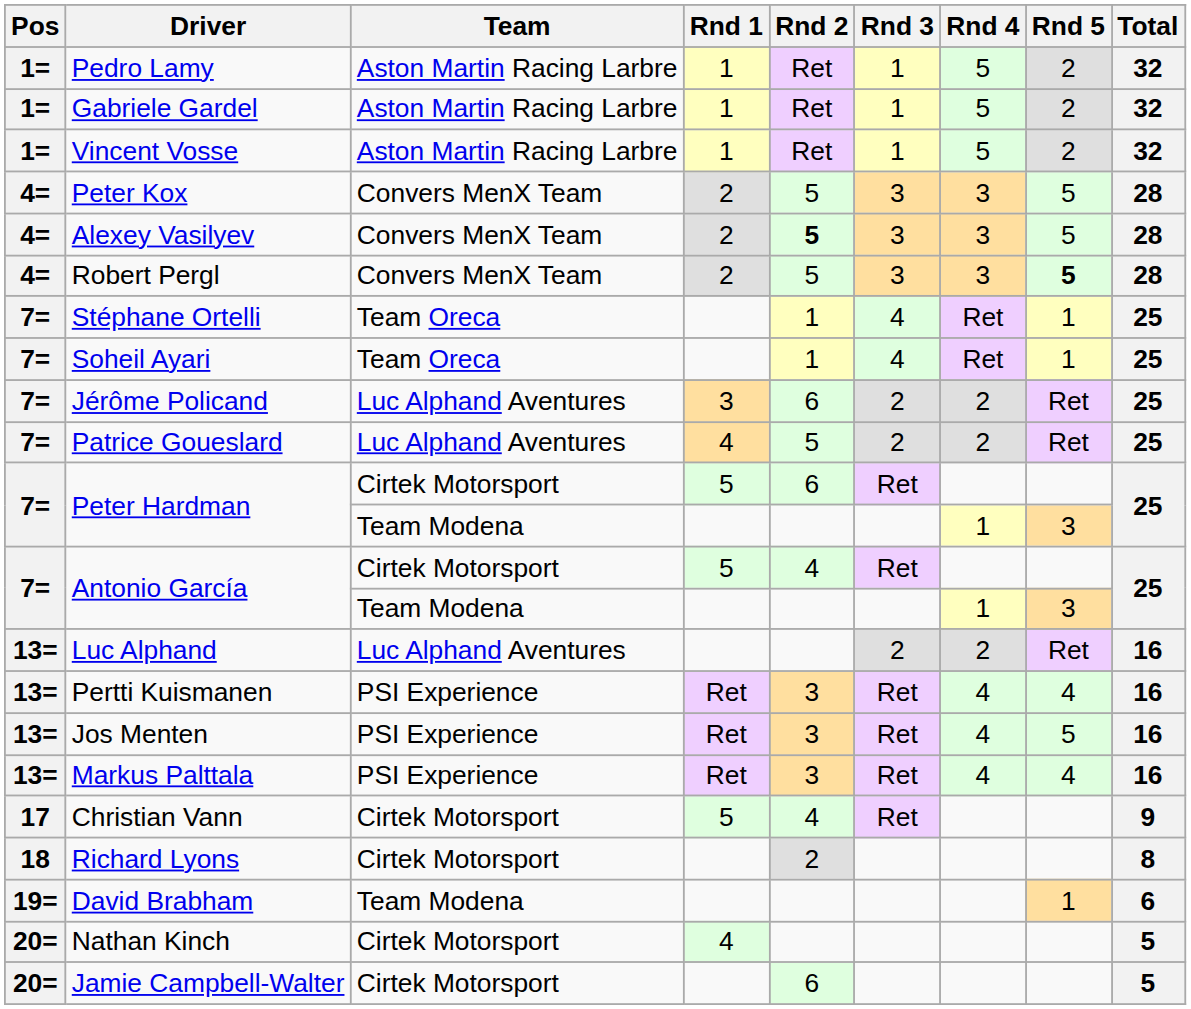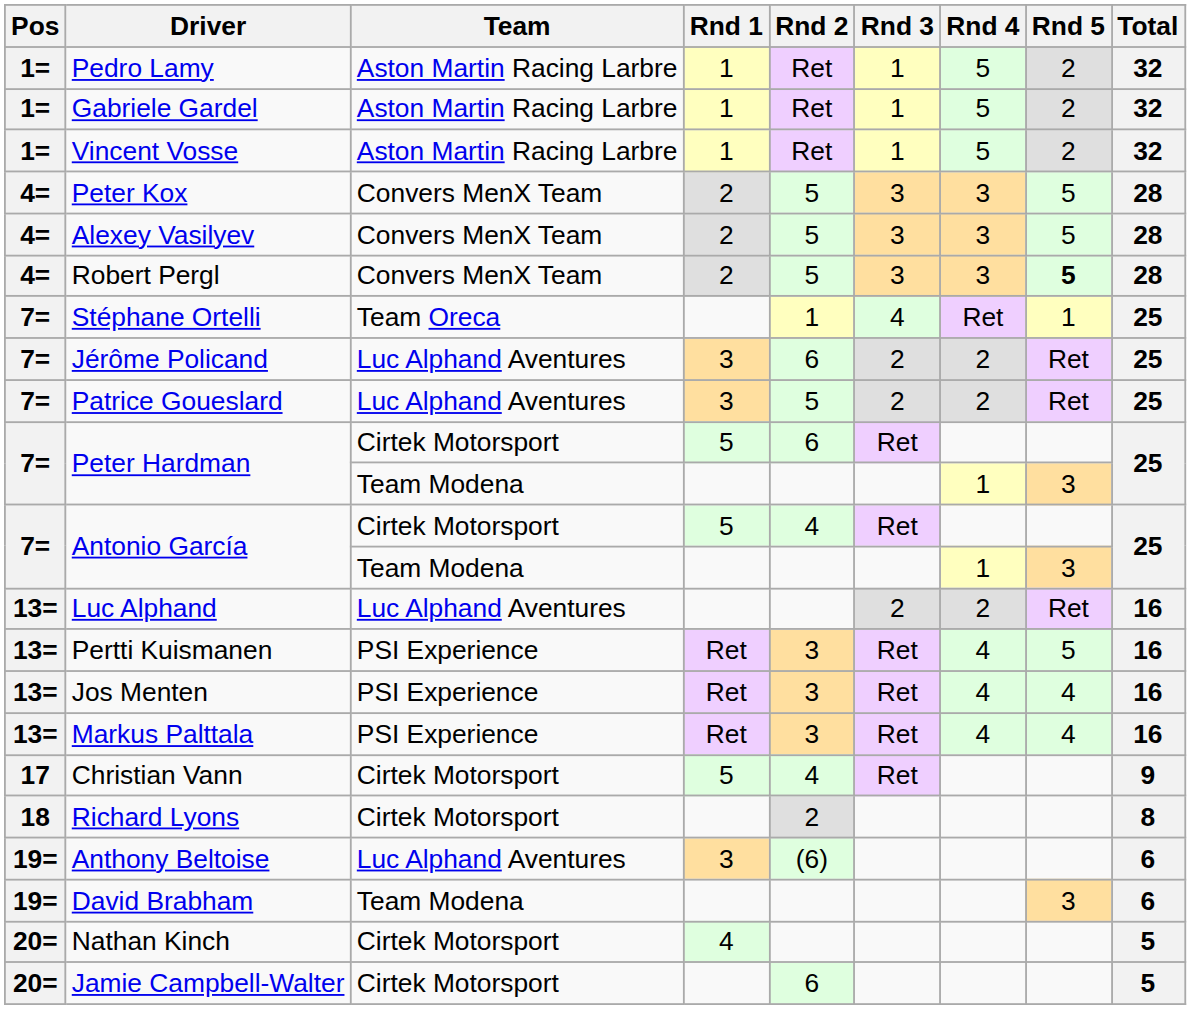Alexey Vasilyev | Rnd 2: bold -> normal
- row: 7= | Soheil Ayari | Team Oreca | 1 | 4 | Ret | 1 | 25
Patrice Goueslard | Rnd 1: 4 -> 3
Pertti Kuismanen | Rnd 5: 4 -> 5
Jos Menten | Rnd 5: 5 -> 4
+ row: 19= | Anthony Beltoise | Luc Alphand Aventures | 3 | (6) | 6
David Brabham | Rnd 5: 1 -> 3
